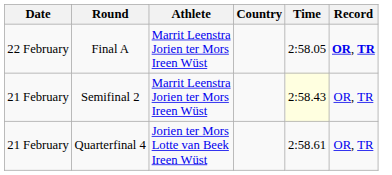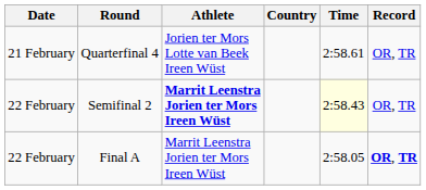rows swapped: Final A <-> Quarterfinal 4
Semifinal 2 | Date: 21 February -> 22 February
Semifinal 2 | Athlete: normal -> bold
